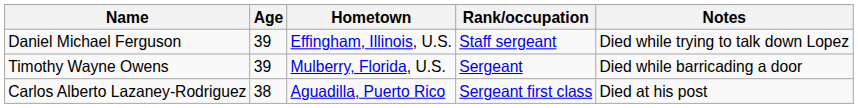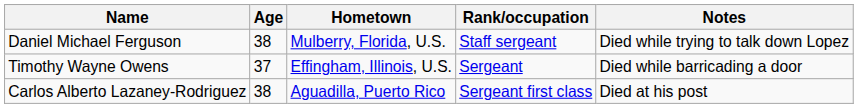Daniel Michael Ferguson | Age: 39 -> 38
Daniel Michael Ferguson | Hometown: Effingham, Illinois, U.S. -> Mulberry, Florida, U.S.
Timothy Wayne Owens | Age: 39 -> 37
Timothy Wayne Owens | Hometown: Mulberry, Florida, U.S. -> Effingham, Illinois, U.S.
